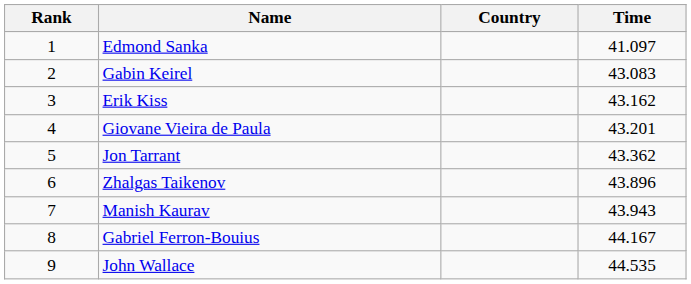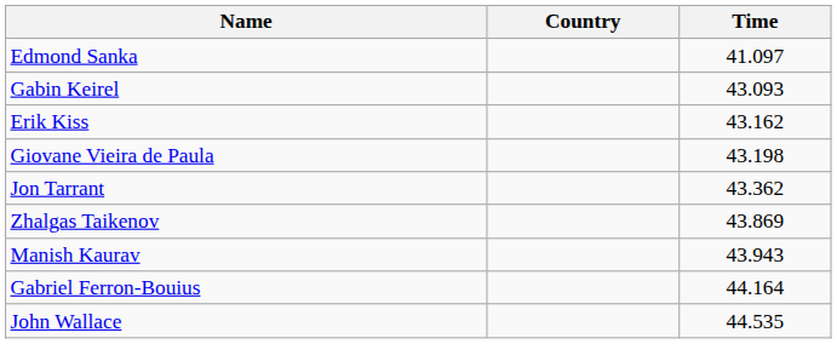- column: Rank | 1 | 2 | 3 | 4 | 5 | 6 | 7 | 8 | 9
Gabin Keirel | Time: 43.083 -> 43.093
Giovane Vieira de Paula | Time: 43.201 -> 43.198
Zhalgas Taikenov | Time: 43.896 -> 43.869
Gabriel Ferron-Bouius | Time: 44.167 -> 44.164
